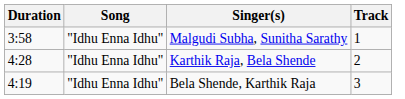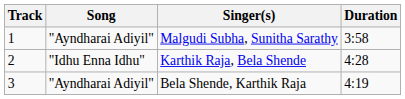columns swapped: Track <-> Duration
Malgudi Subha, Sunitha Sarathy | Song: "Idhu Enna Idhu" -> "Ayndharai Adiyil"
Bela Shende, Karthik Raja | Song: "Idhu Enna Idhu" -> "Ayndharai Adiyil"
